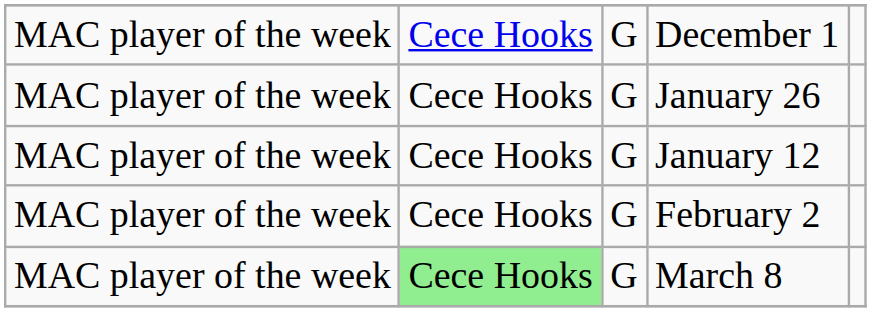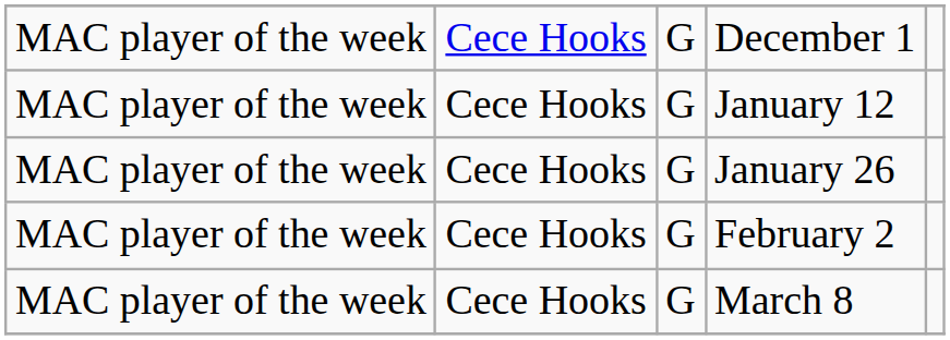rows swapped: January 12 <-> January 26
March 8 | column 2: lightgreen background -> no background
